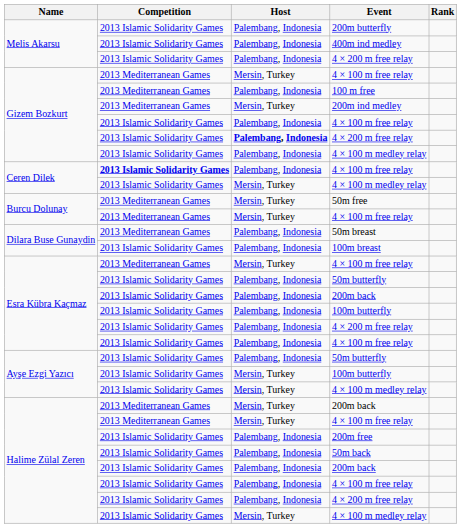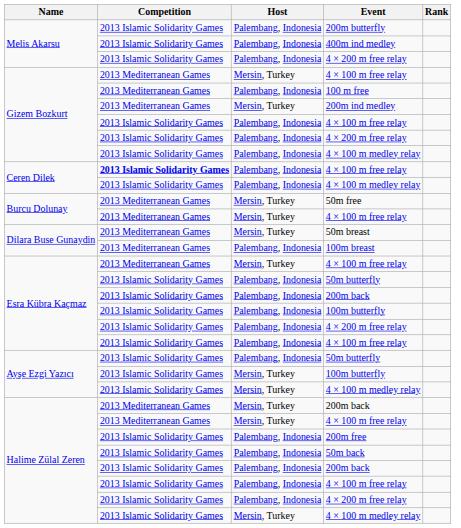Gizem Bozkurt / 4 × 200 m free relay | Host: bold -> normal
Ceren Dilek / 4 × 100 m medley relay | Host: Mersin, Turkey -> Palembang, Indonesia
50m breast | Host: Palembang, Indonesia -> Mersin, Turkey
100m breast | Competition: 2013 Islamic Solidarity Games -> 2013 Mediterranean Games
